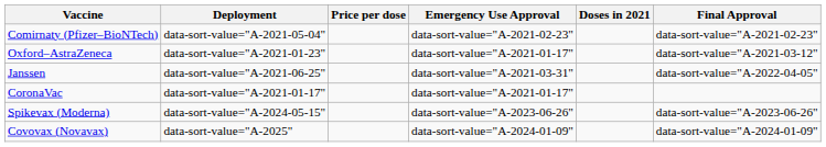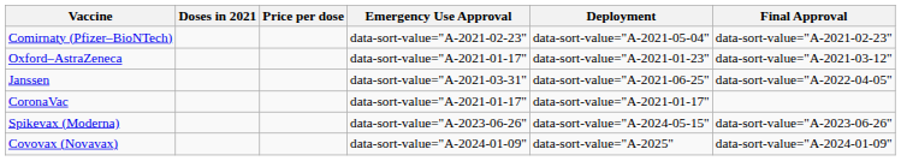columns swapped: Doses in 2021 <-> Deployment
